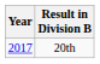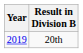20th | Year: 2017 -> 2019
